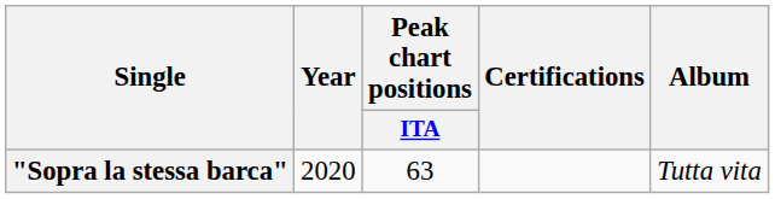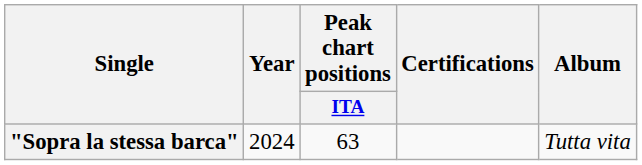"Sopra la stessa barca" | Year: 2020 -> 2024
